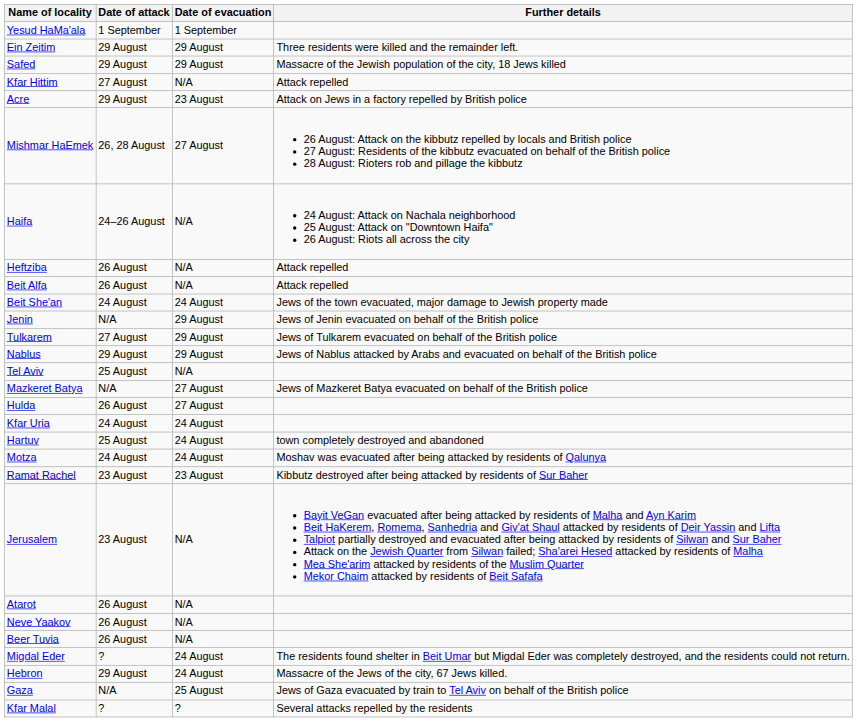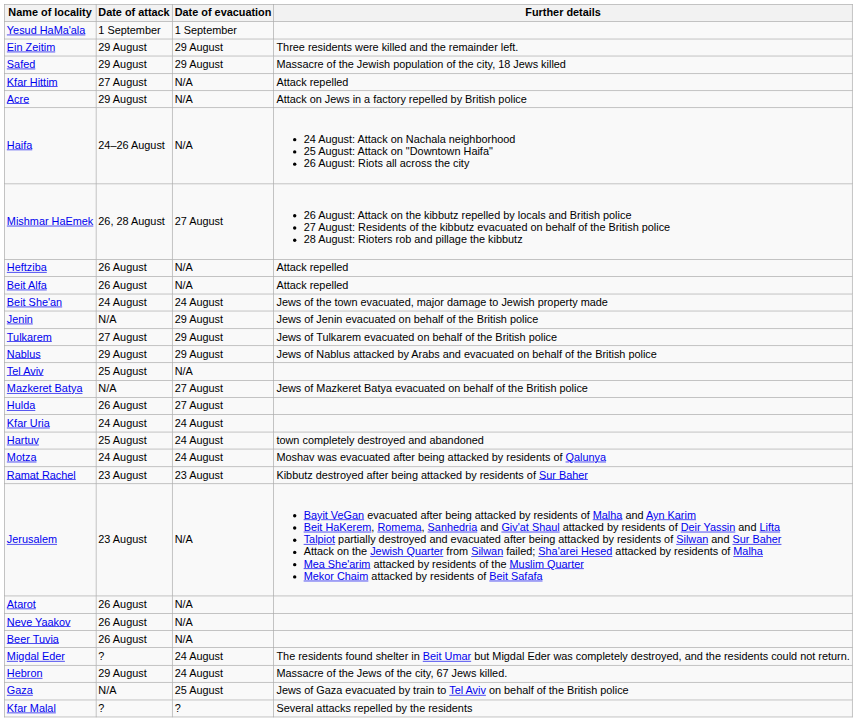Acre | Date of evacuation: 23 August -> N/A
rows swapped: Haifa <-> Mishmar HaEmek
